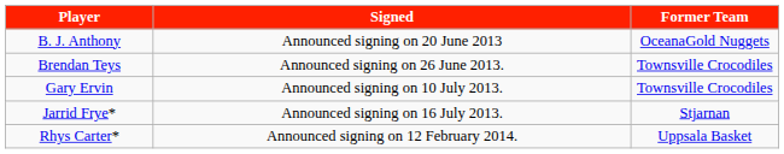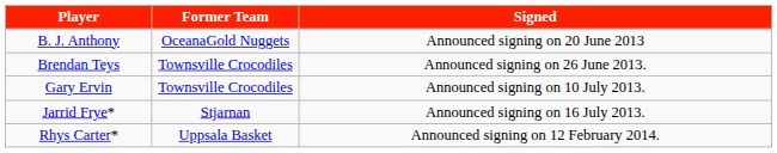columns swapped: Signed <-> Former Team
